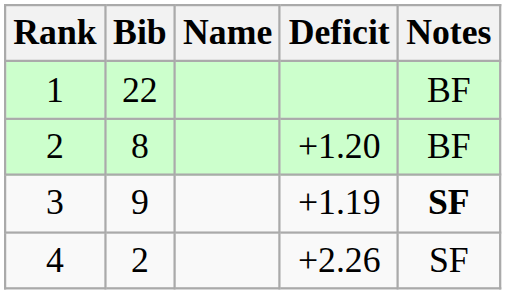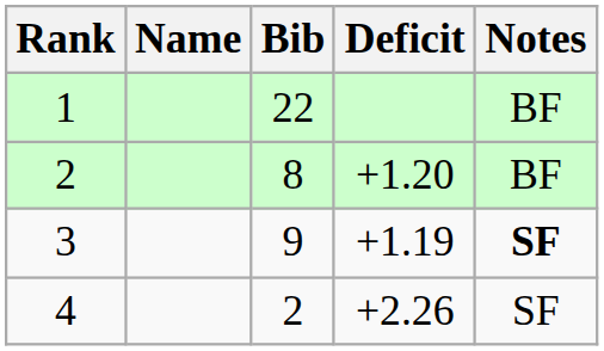columns swapped: Bib <-> Name
